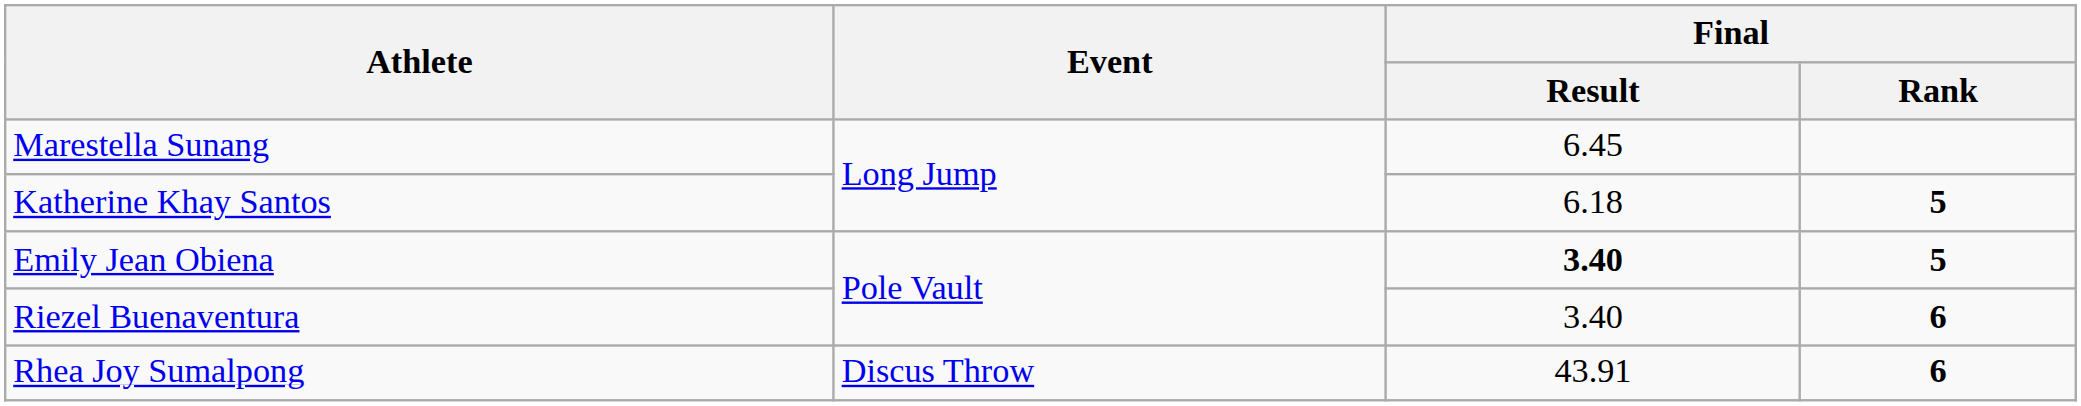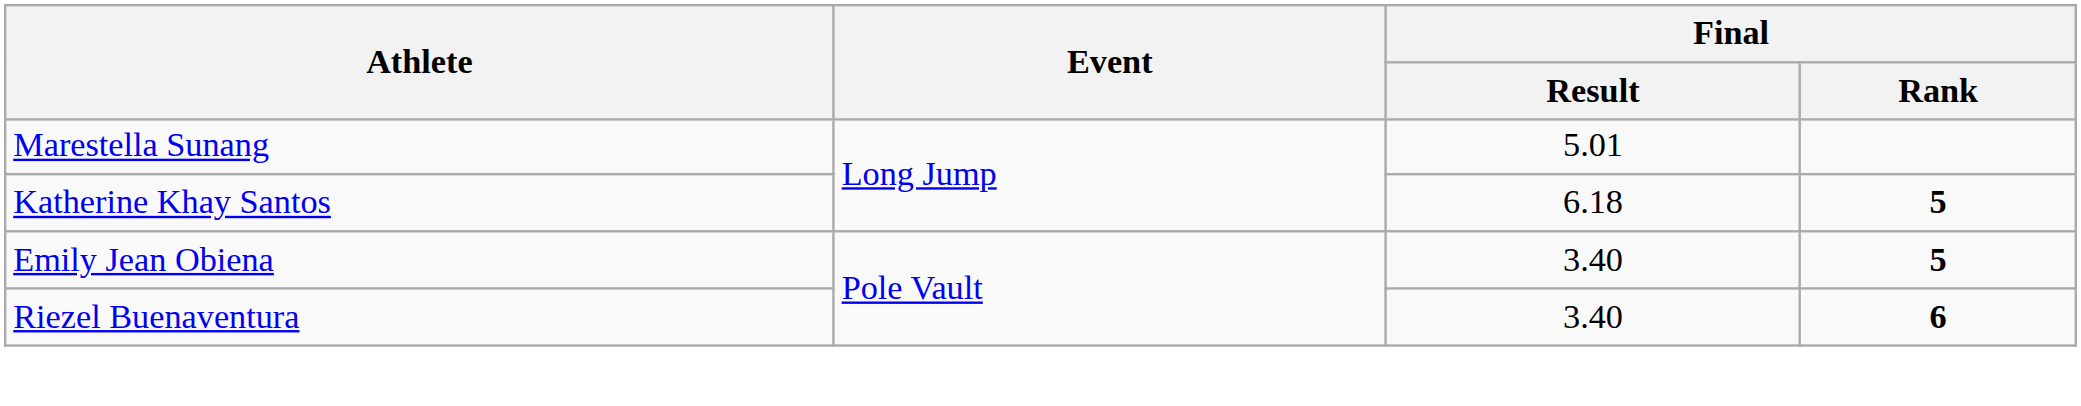Marestella Sunang | Final / Result: 6.45 -> 5.01
Emily Jean Obiena | Final / Result: bold -> normal
- row: Rhea Joy Sumalpong | Discus Throw | 43.91 | 6
